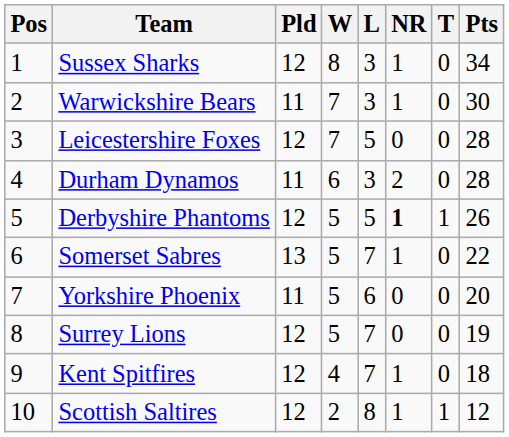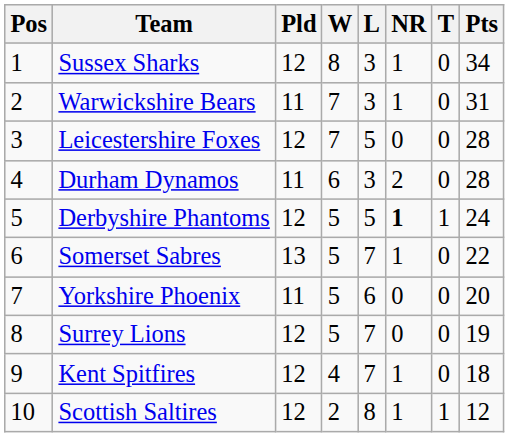Warwickshire Bears | Pts: 30 -> 31
Derbyshire Phantoms | Pts: 26 -> 24
